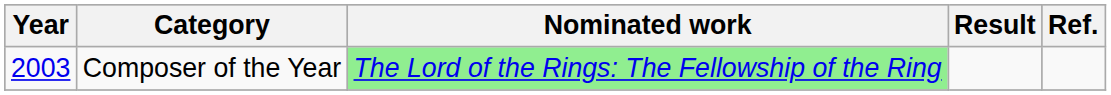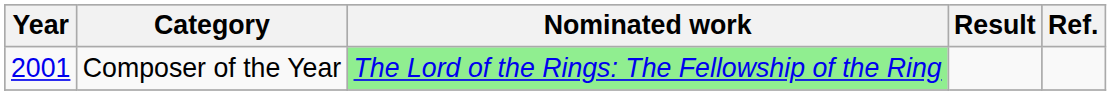Composer of the Year | Year: 2003 -> 2001
